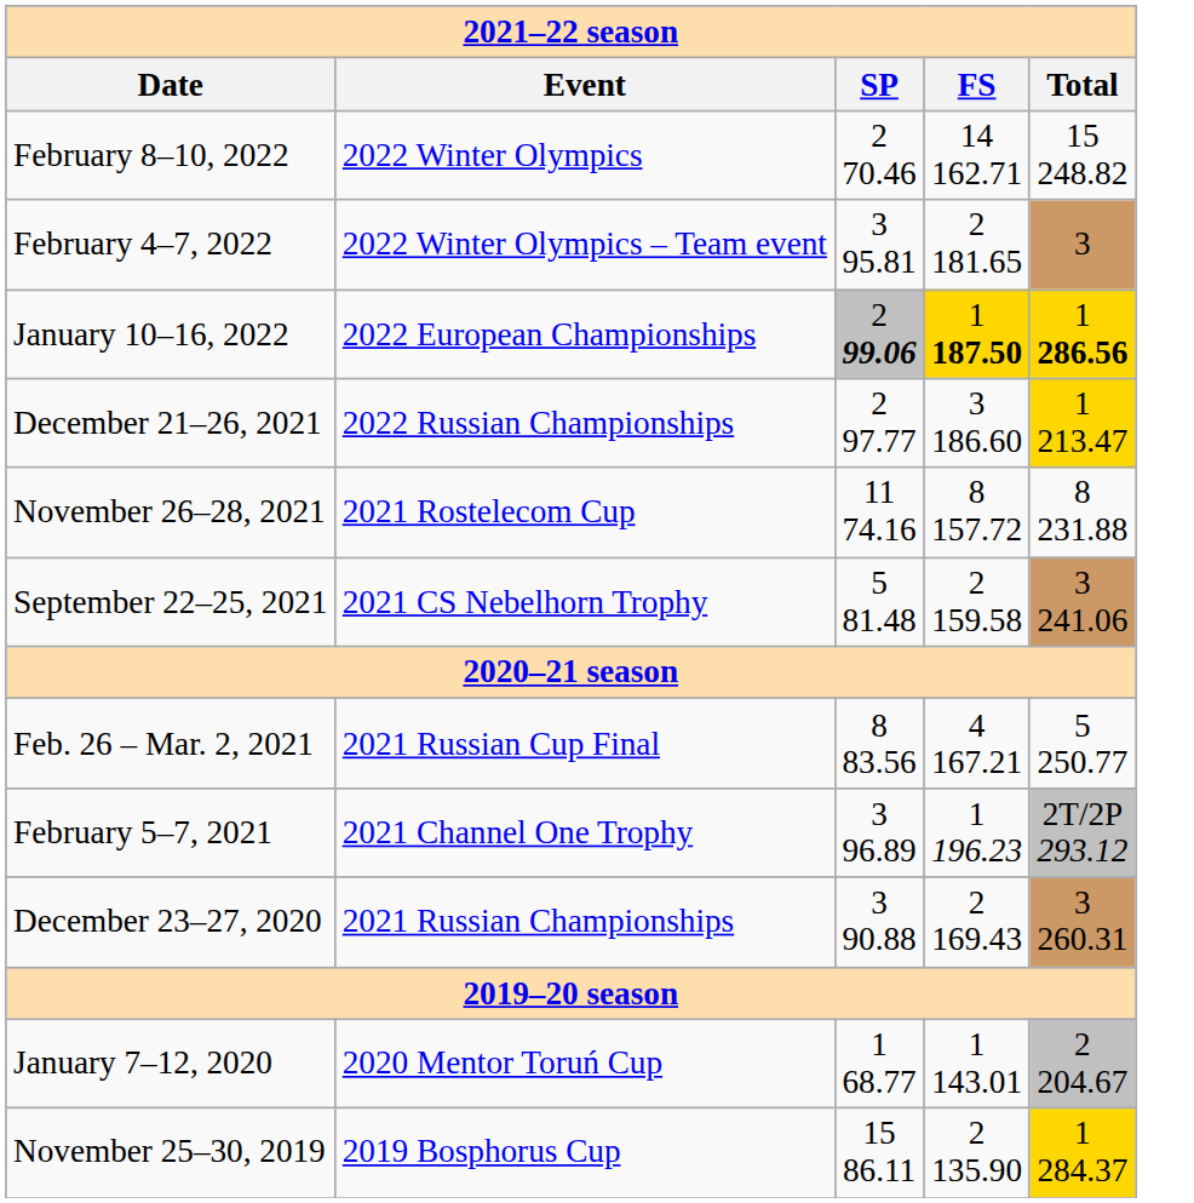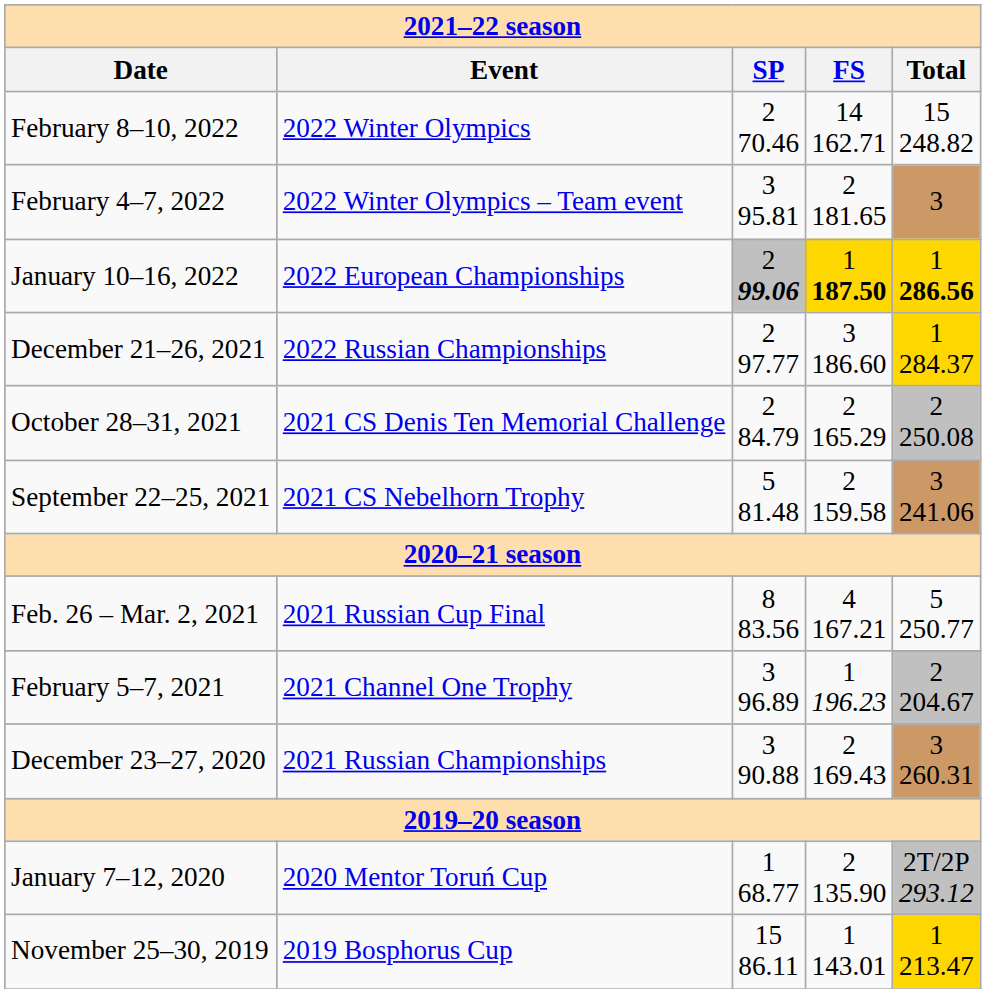December 21–26, 2021 | column 5: 1 213.47 -> 1 284.37
- row: November 26–28, 2021 | 2021 Rostelecom Cup | 11 74.16 | 8 157.72 | 8 231.88
+ row: October 28–31, 2021 | 2021 CS Denis Ten Memorial Challenge | 2 84.79 | 2 165.29 | 2 250.08
February 5–7, 2021 | column 5: 2T/2P 293.12 -> 2 204.67
January 7–12, 2020 | column 4: 1 143.01 -> 2 135.90
January 7–12, 2020 | column 5: 2 204.67 -> 2T/2P 293.12
November 25–30, 2019 | column 4: 2 135.90 -> 1 143.01
November 25–30, 2019 | column 5: 1 284.37 -> 1 213.47
